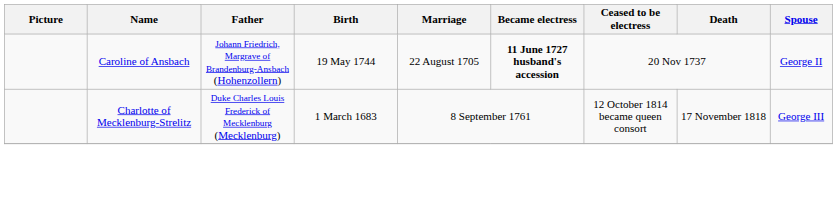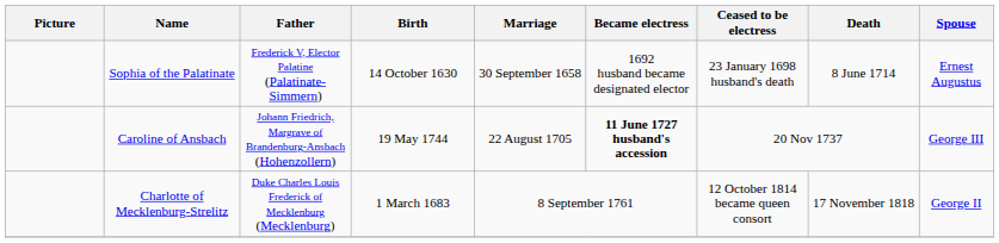+ row: Sophia of the Palatinate | Frederick V, Elector Palatine (Palatinate-Simmern) | 14 October 1630 | 30 September 1658 | 1692 husband became designated elector | 23 January 1698 husband's death | 8 June 1714 | Ernest Augustus
Caroline of Ansbach | Spouse: George II -> George III
Charlotte of Mecklenburg-Strelitz | Spouse: George III -> George II
